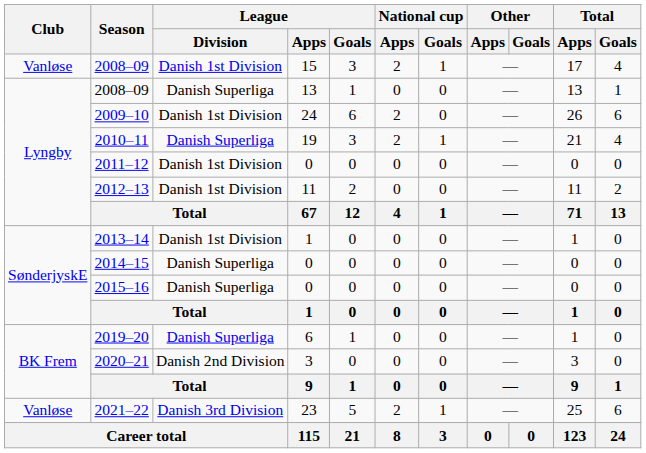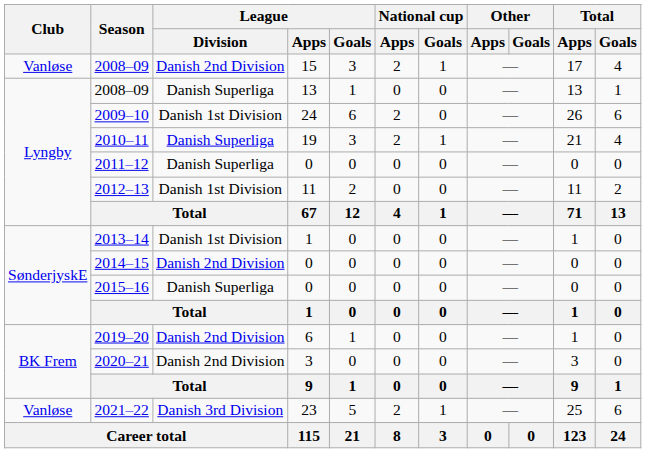2008–09 / 15 | League / Division: Danish 1st Division -> Danish 2nd Division
2011–12 | League / Division: Danish 1st Division -> Danish Superliga
2014–15 | League / Division: Danish Superliga -> Danish 2nd Division
2019–20 | League / Division: Danish Superliga -> Danish 2nd Division
